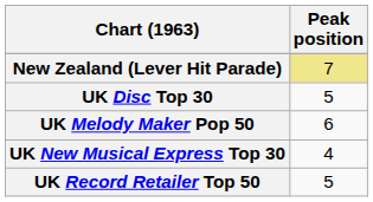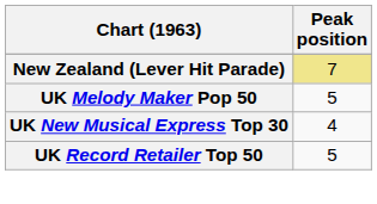- row: UK Disc Top 30 | 5
UK Melody Maker Pop 50 | Peak position: 6 -> 5
